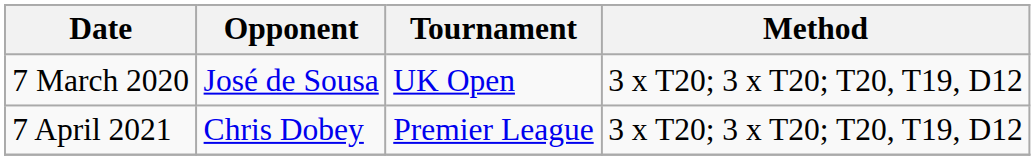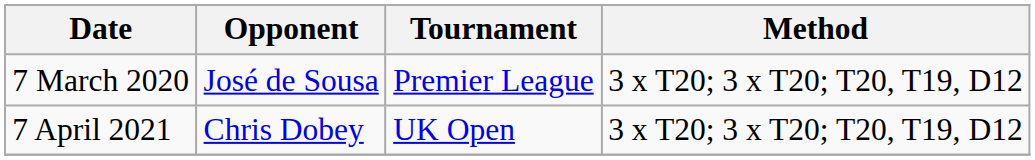7 March 2020 | Tournament: UK Open -> Premier League
7 April 2021 | Tournament: Premier League -> UK Open
